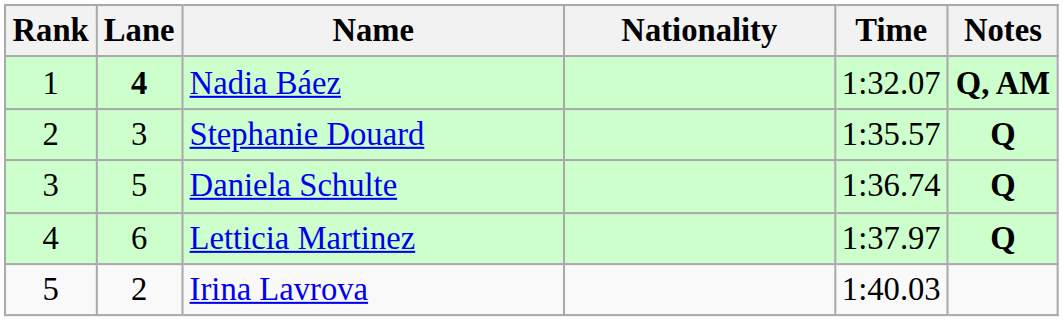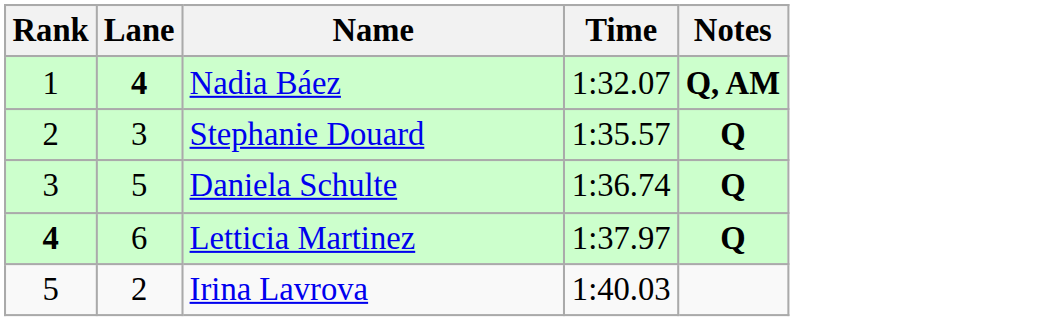- column: Nationality
Letticia Martinez | Rank: normal -> bold
